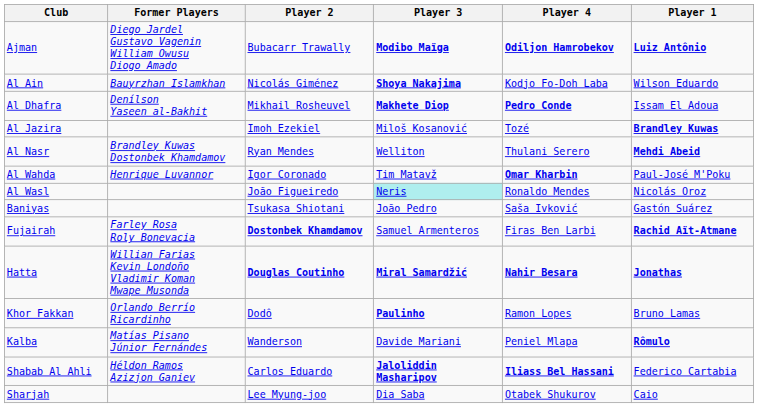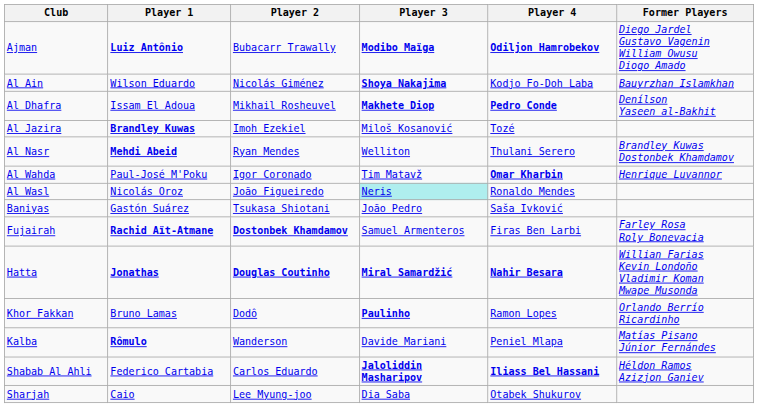columns swapped: Player 1 <-> Former Players
